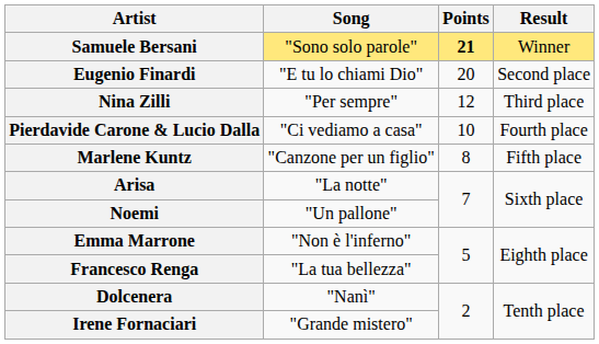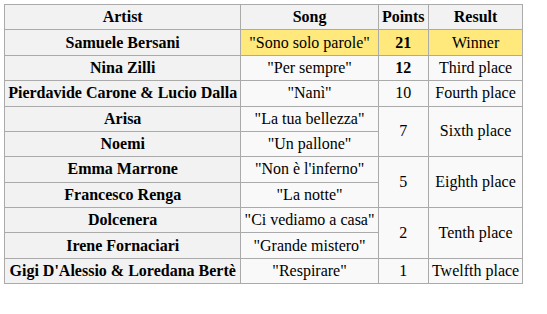- row: Eugenio Finardi | "E tu lo chiami Dio" | 20 | Second place
Nina Zilli | Points: normal -> bold
Pierdavide Carone & Lucio Dalla | Song: "Ci vediamo a casa" -> "Nanì"
- row: Marlene Kuntz | "Canzone per un figlio" | 8 | Fifth place
Arisa | Song: "La notte" -> "La tua bellezza"
Francesco Renga | Song: "La tua bellezza" -> "La notte"
Dolcenera | Song: "Nanì" -> "Ci vediamo a casa"
+ row: Gigi D'Alessio & Loredana Bertè | "Respirare" | 1 | Twelfth place
